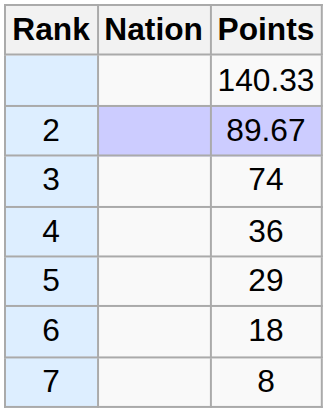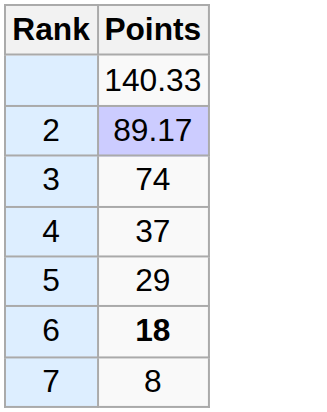- column: Nation
2 | Points: 89.67 -> 89.17
4 | Points: 36 -> 37
6 | Points: normal -> bold
